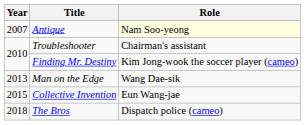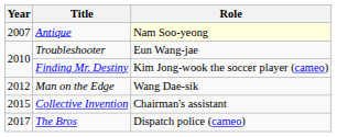Troubleshooter | Role: Chairman's assistant -> Eun Wang-jae
Man on the Edge | Year: 2013 -> 2012
Collective Invention | Role: Eun Wang-jae -> Chairman's assistant
The Bros | Year: 2018 -> 2017
